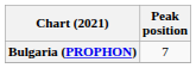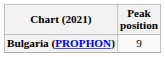Bulgaria (PROPHON) | Peak position: 7 -> 9
